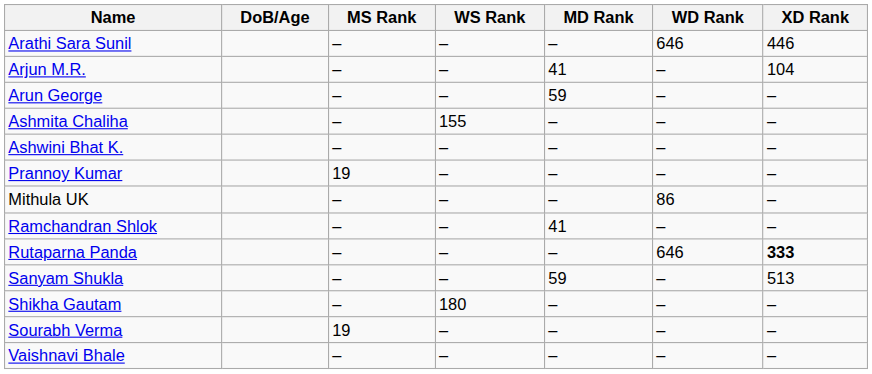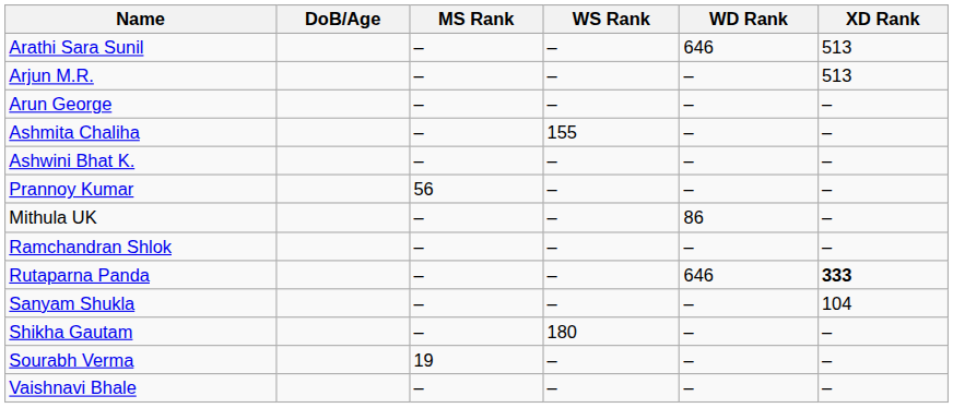- column: MD Rank | – | 41 | 59 | – | – | – | – | 41 | – | 59 | – | – | –
Arathi Sara Sunil | XD Rank: 446 -> 513
Arjun M.R. | XD Rank: 104 -> 513
Prannoy Kumar | MS Rank: 19 -> 56
Sanyam Shukla | XD Rank: 513 -> 104
